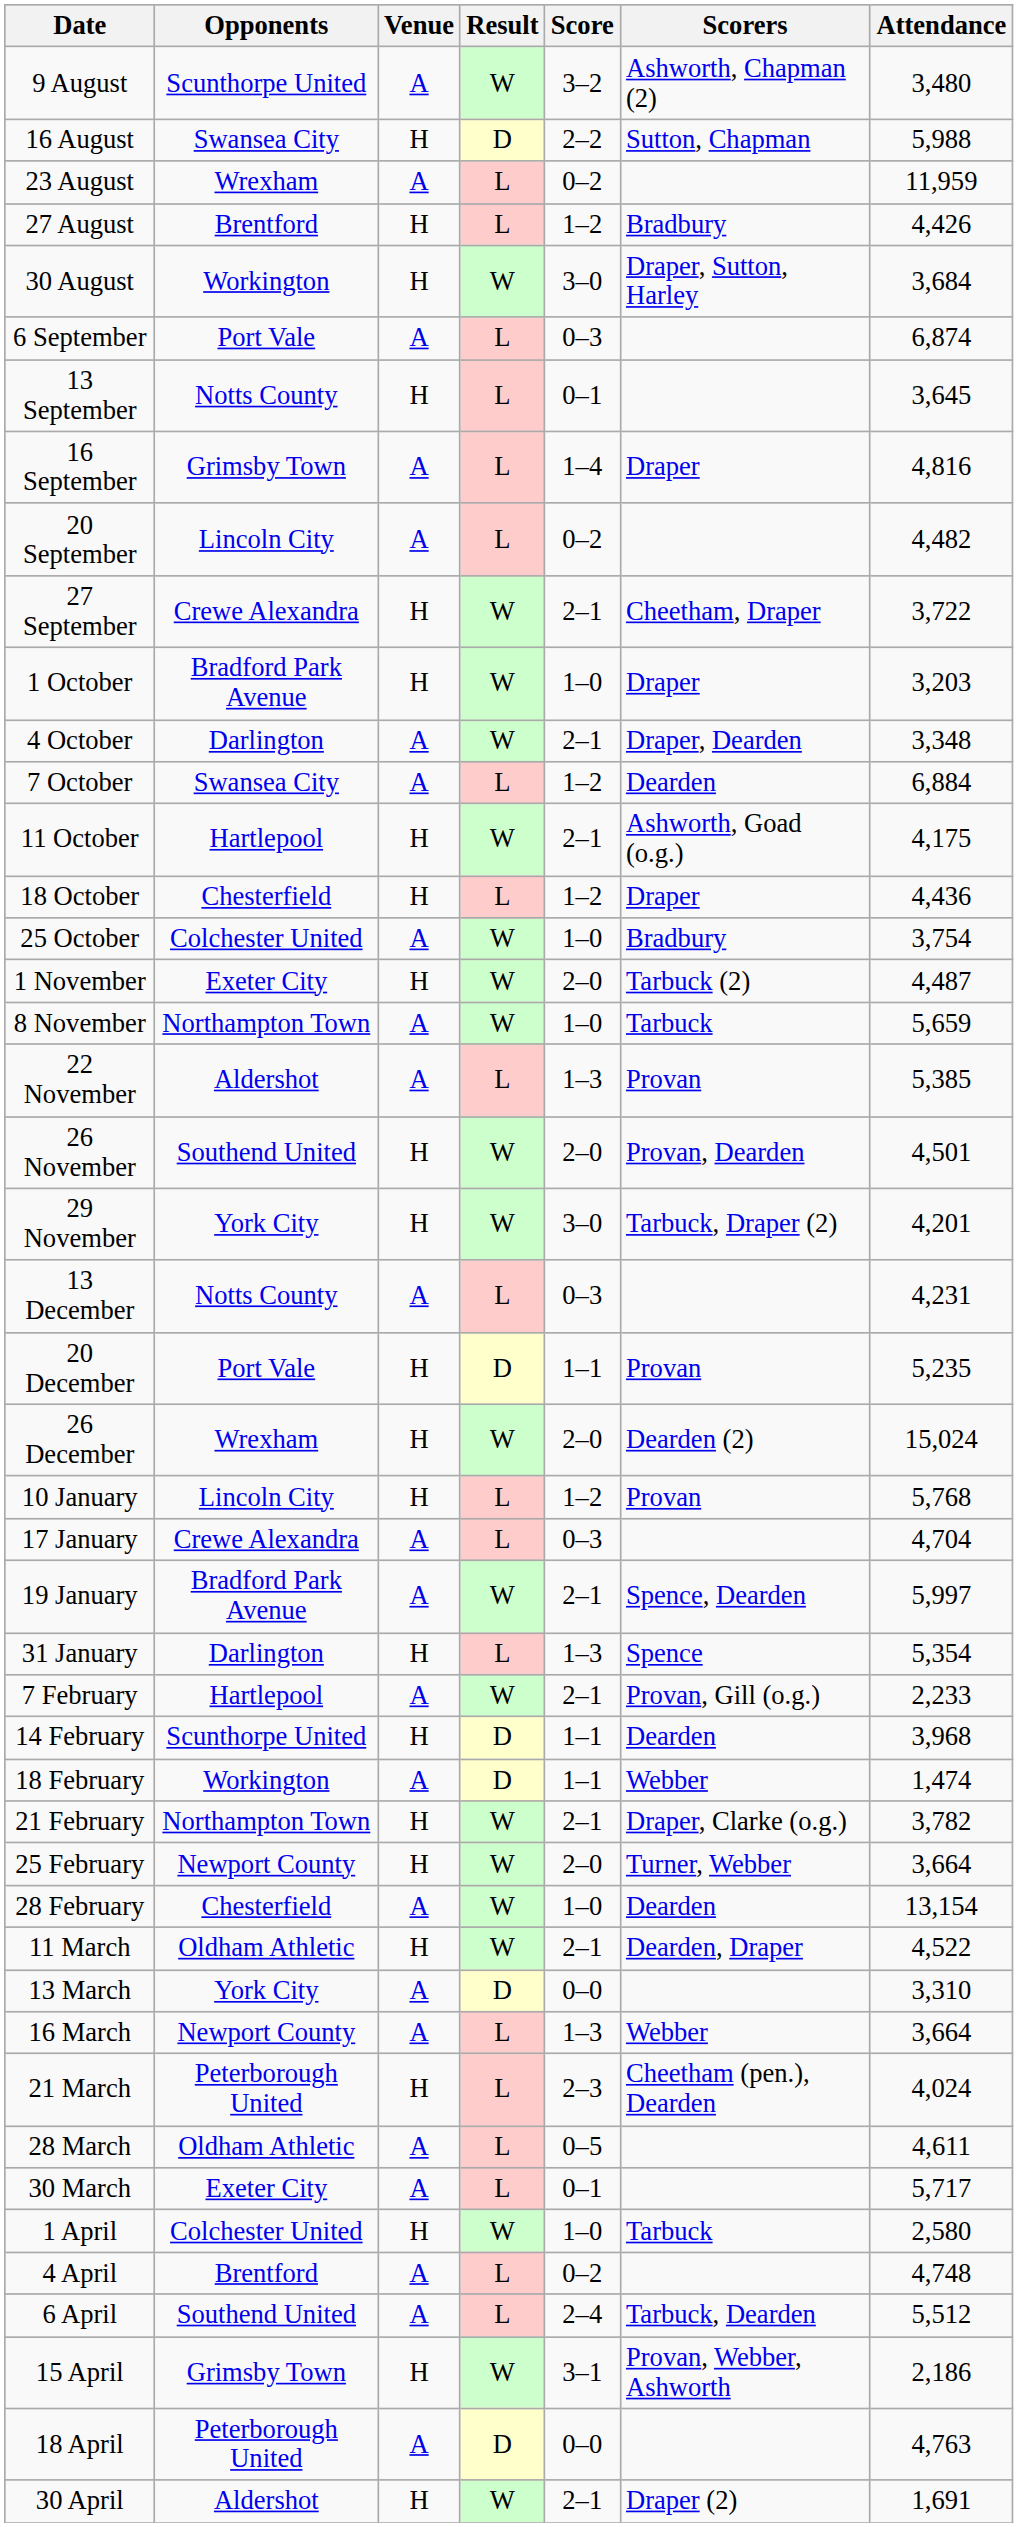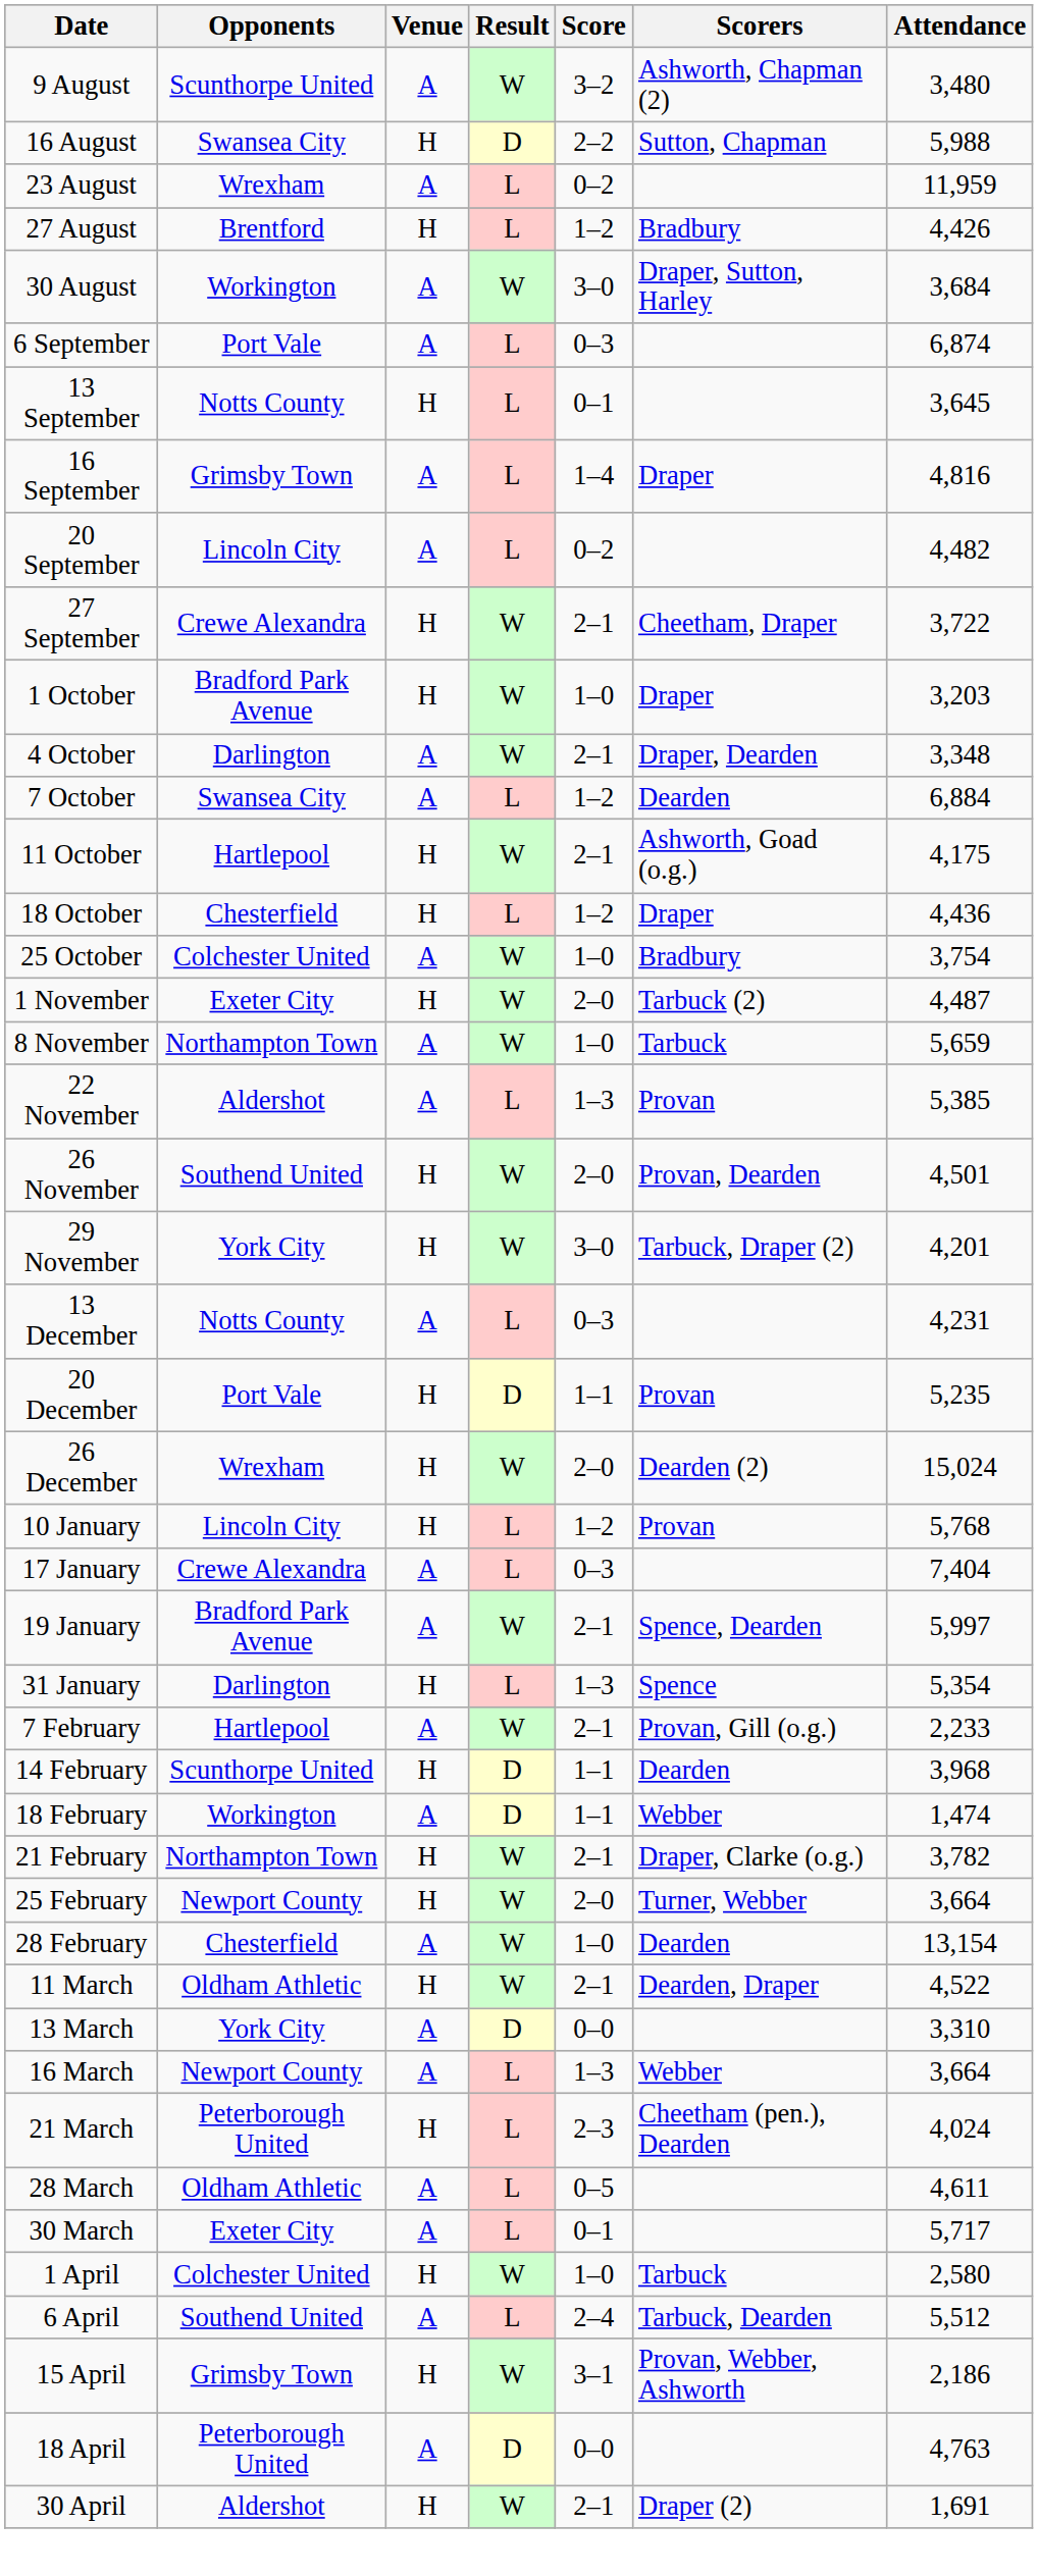30 August | Venue: H -> A
17 January | Attendance: 4,704 -> 7,404
- row: 4 April | Brentford | A | L | 0–2 | 4,748
